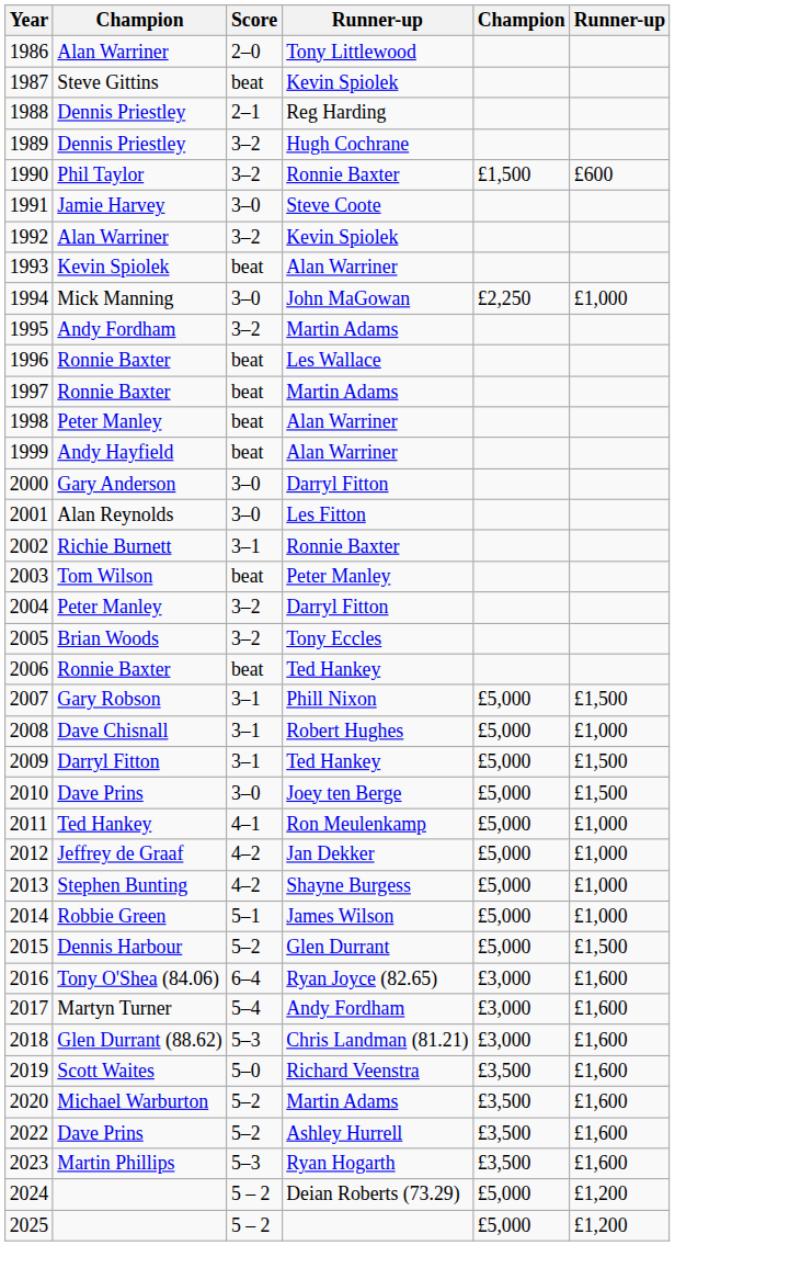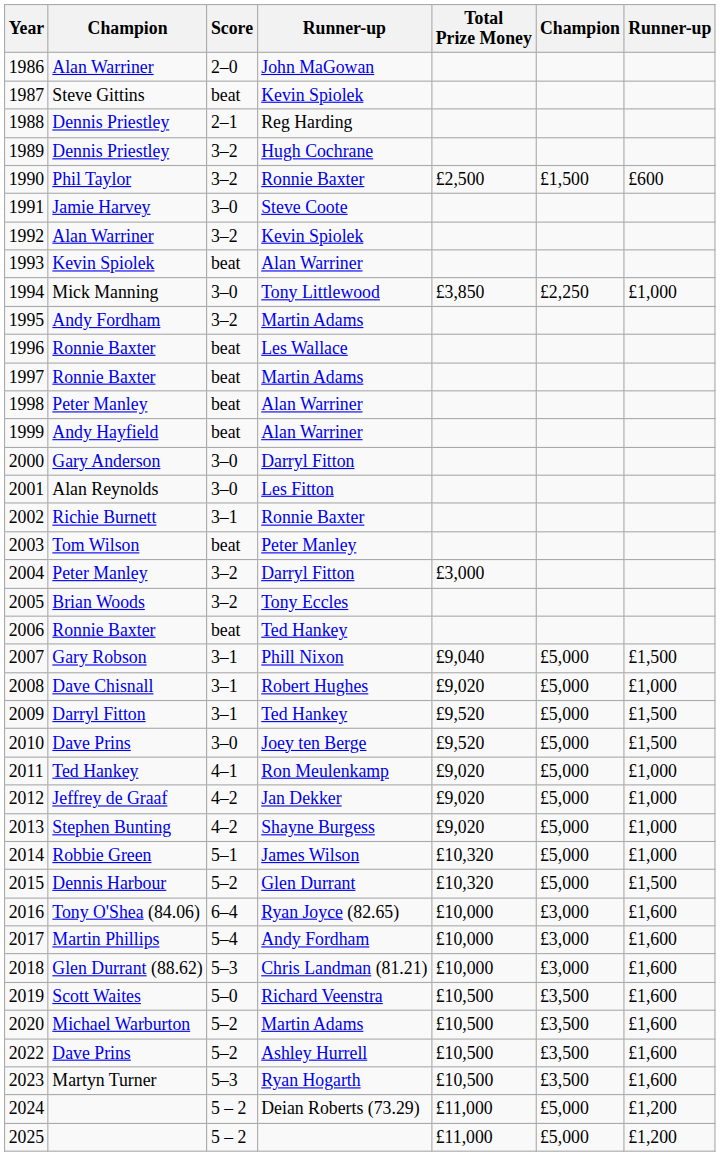+ column: Total Prize Money | £2,500 | £3,850 | £3,000 | £9,040 | £9,020 | £9,520 | £9,520 | £9,020 | £9,020 | £9,020 | £10,320 | £10,320 | £10,000 | £10,000 | £10,000 | £10,500 | £10,500 | £10,500 | £10,500 | £11,000 | £11,000
1986 | column 4: Tony Littlewood -> John MaGowan
1994 | column 4: John MaGowan -> Tony Littlewood
2017 | column 2: Martyn Turner -> Martin Phillips
2023 | column 2: Martin Phillips -> Martyn Turner
